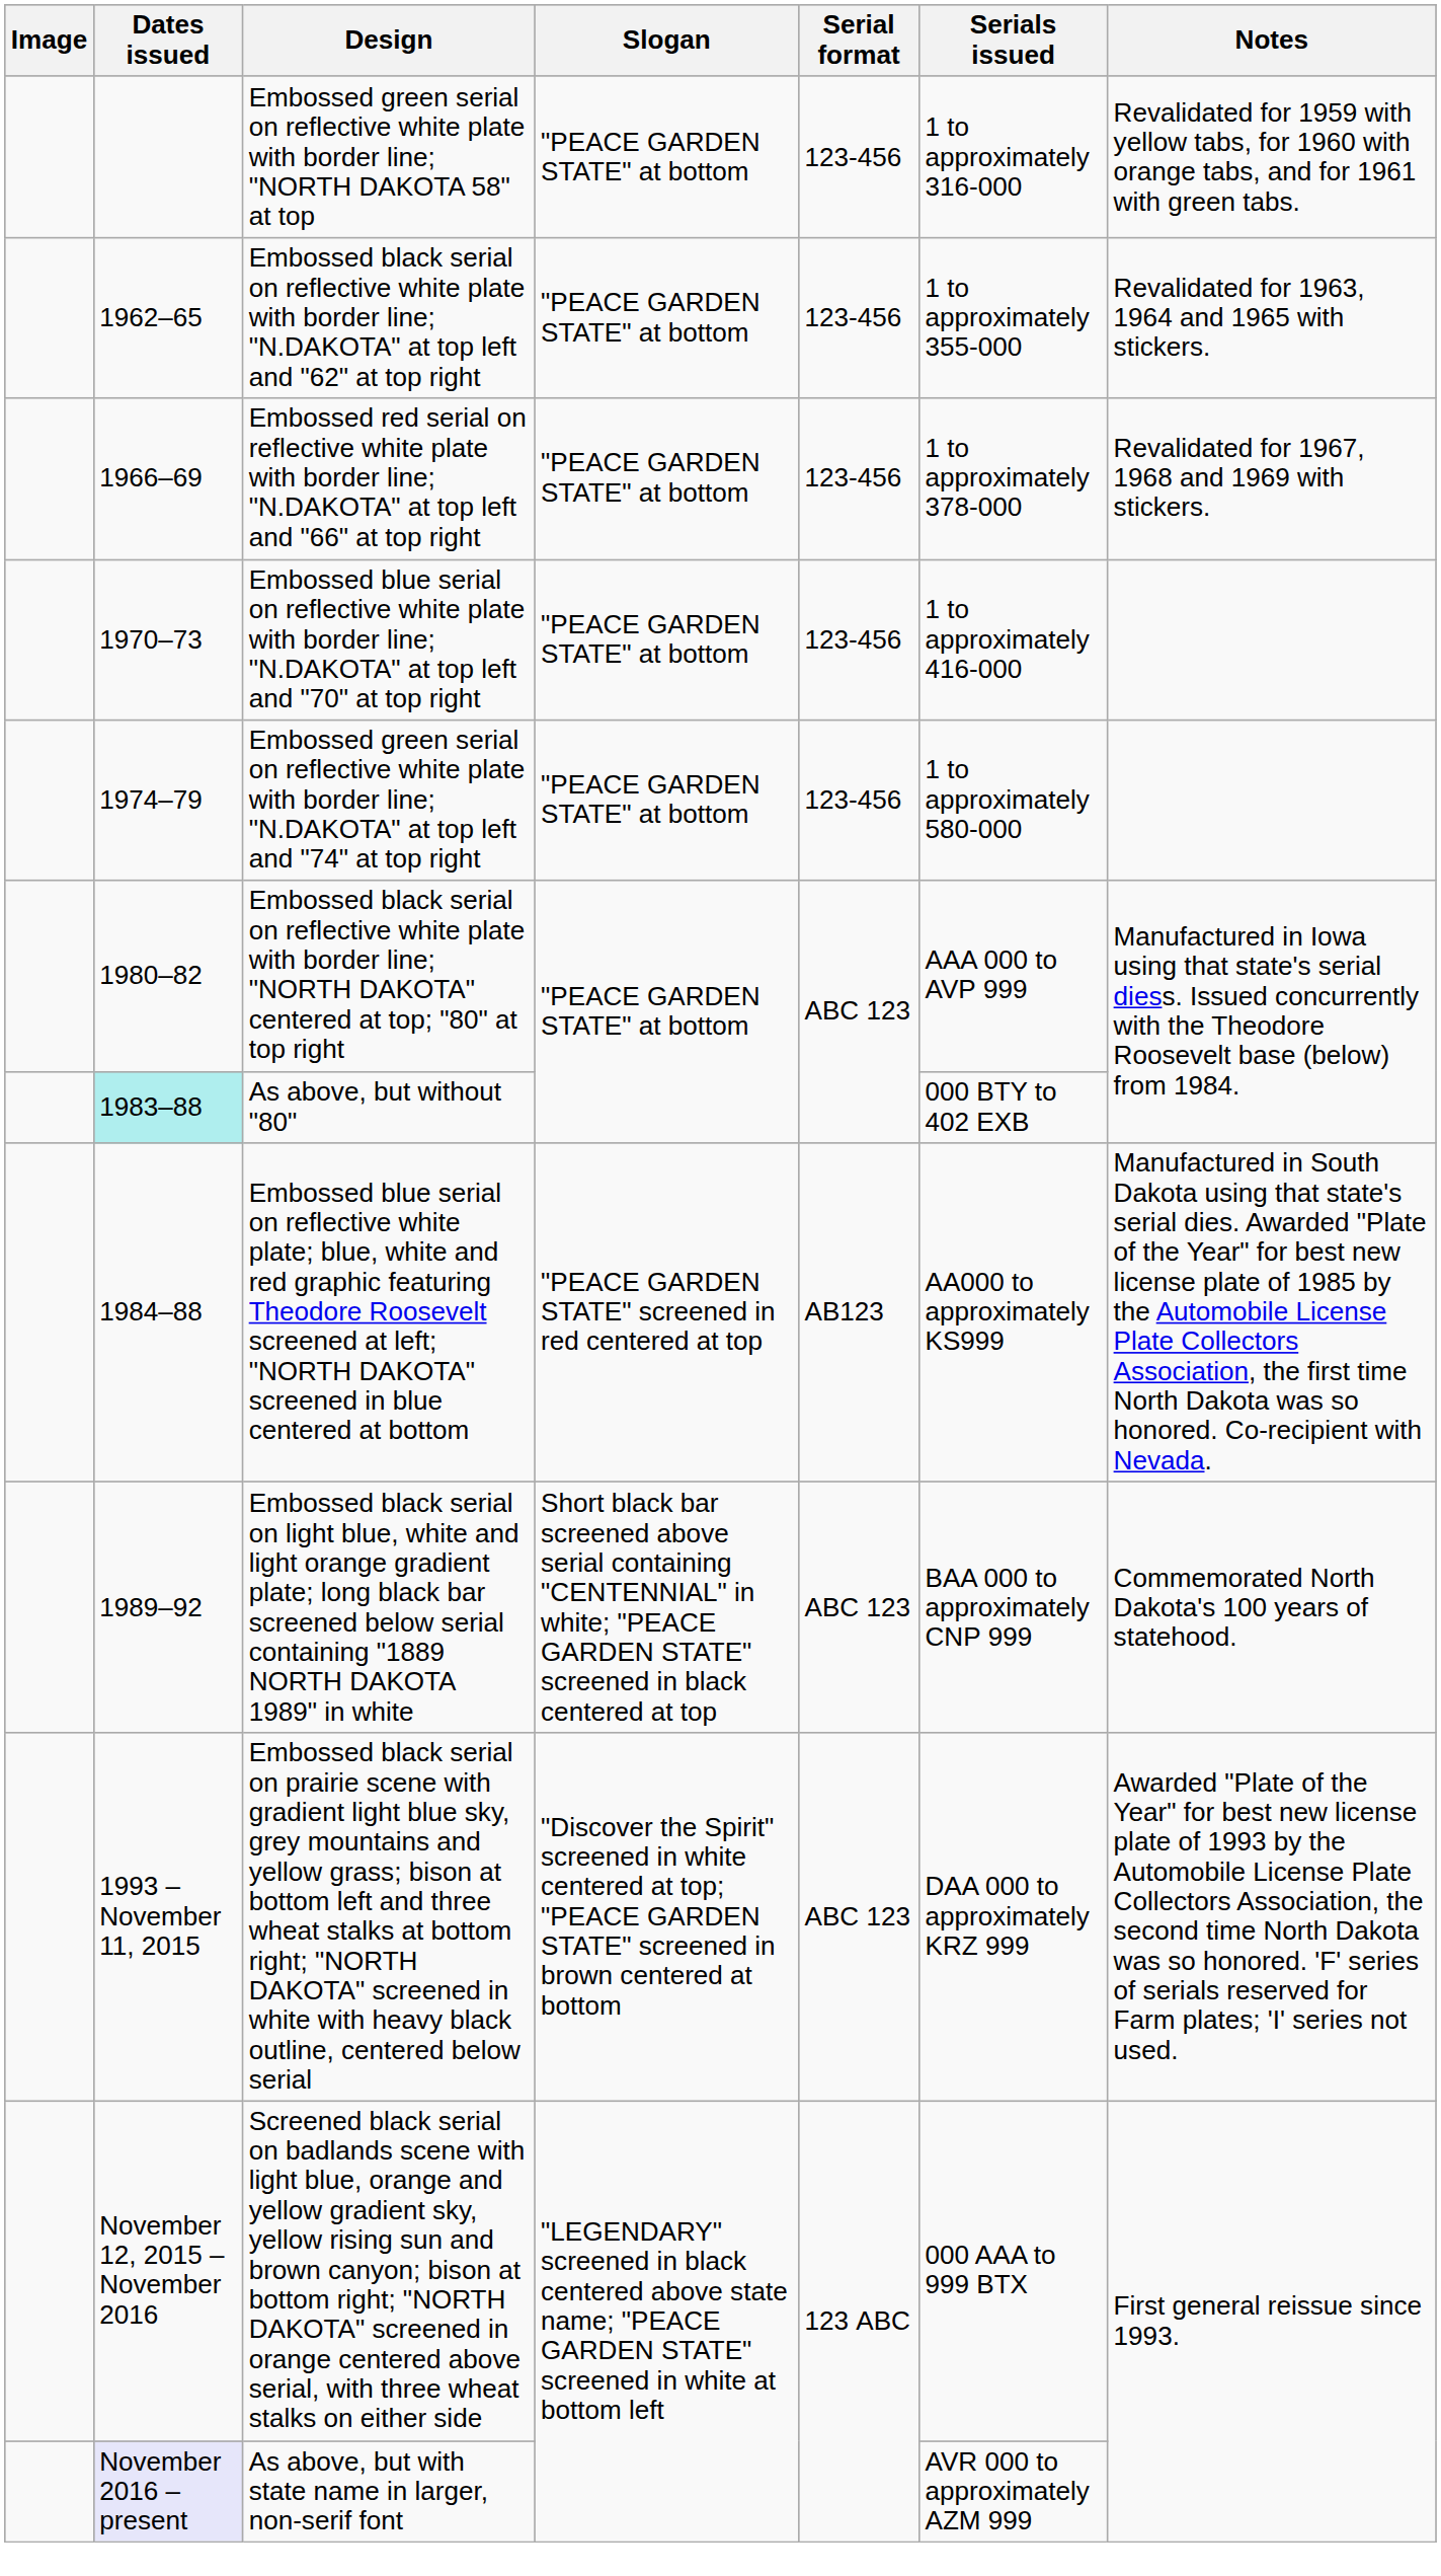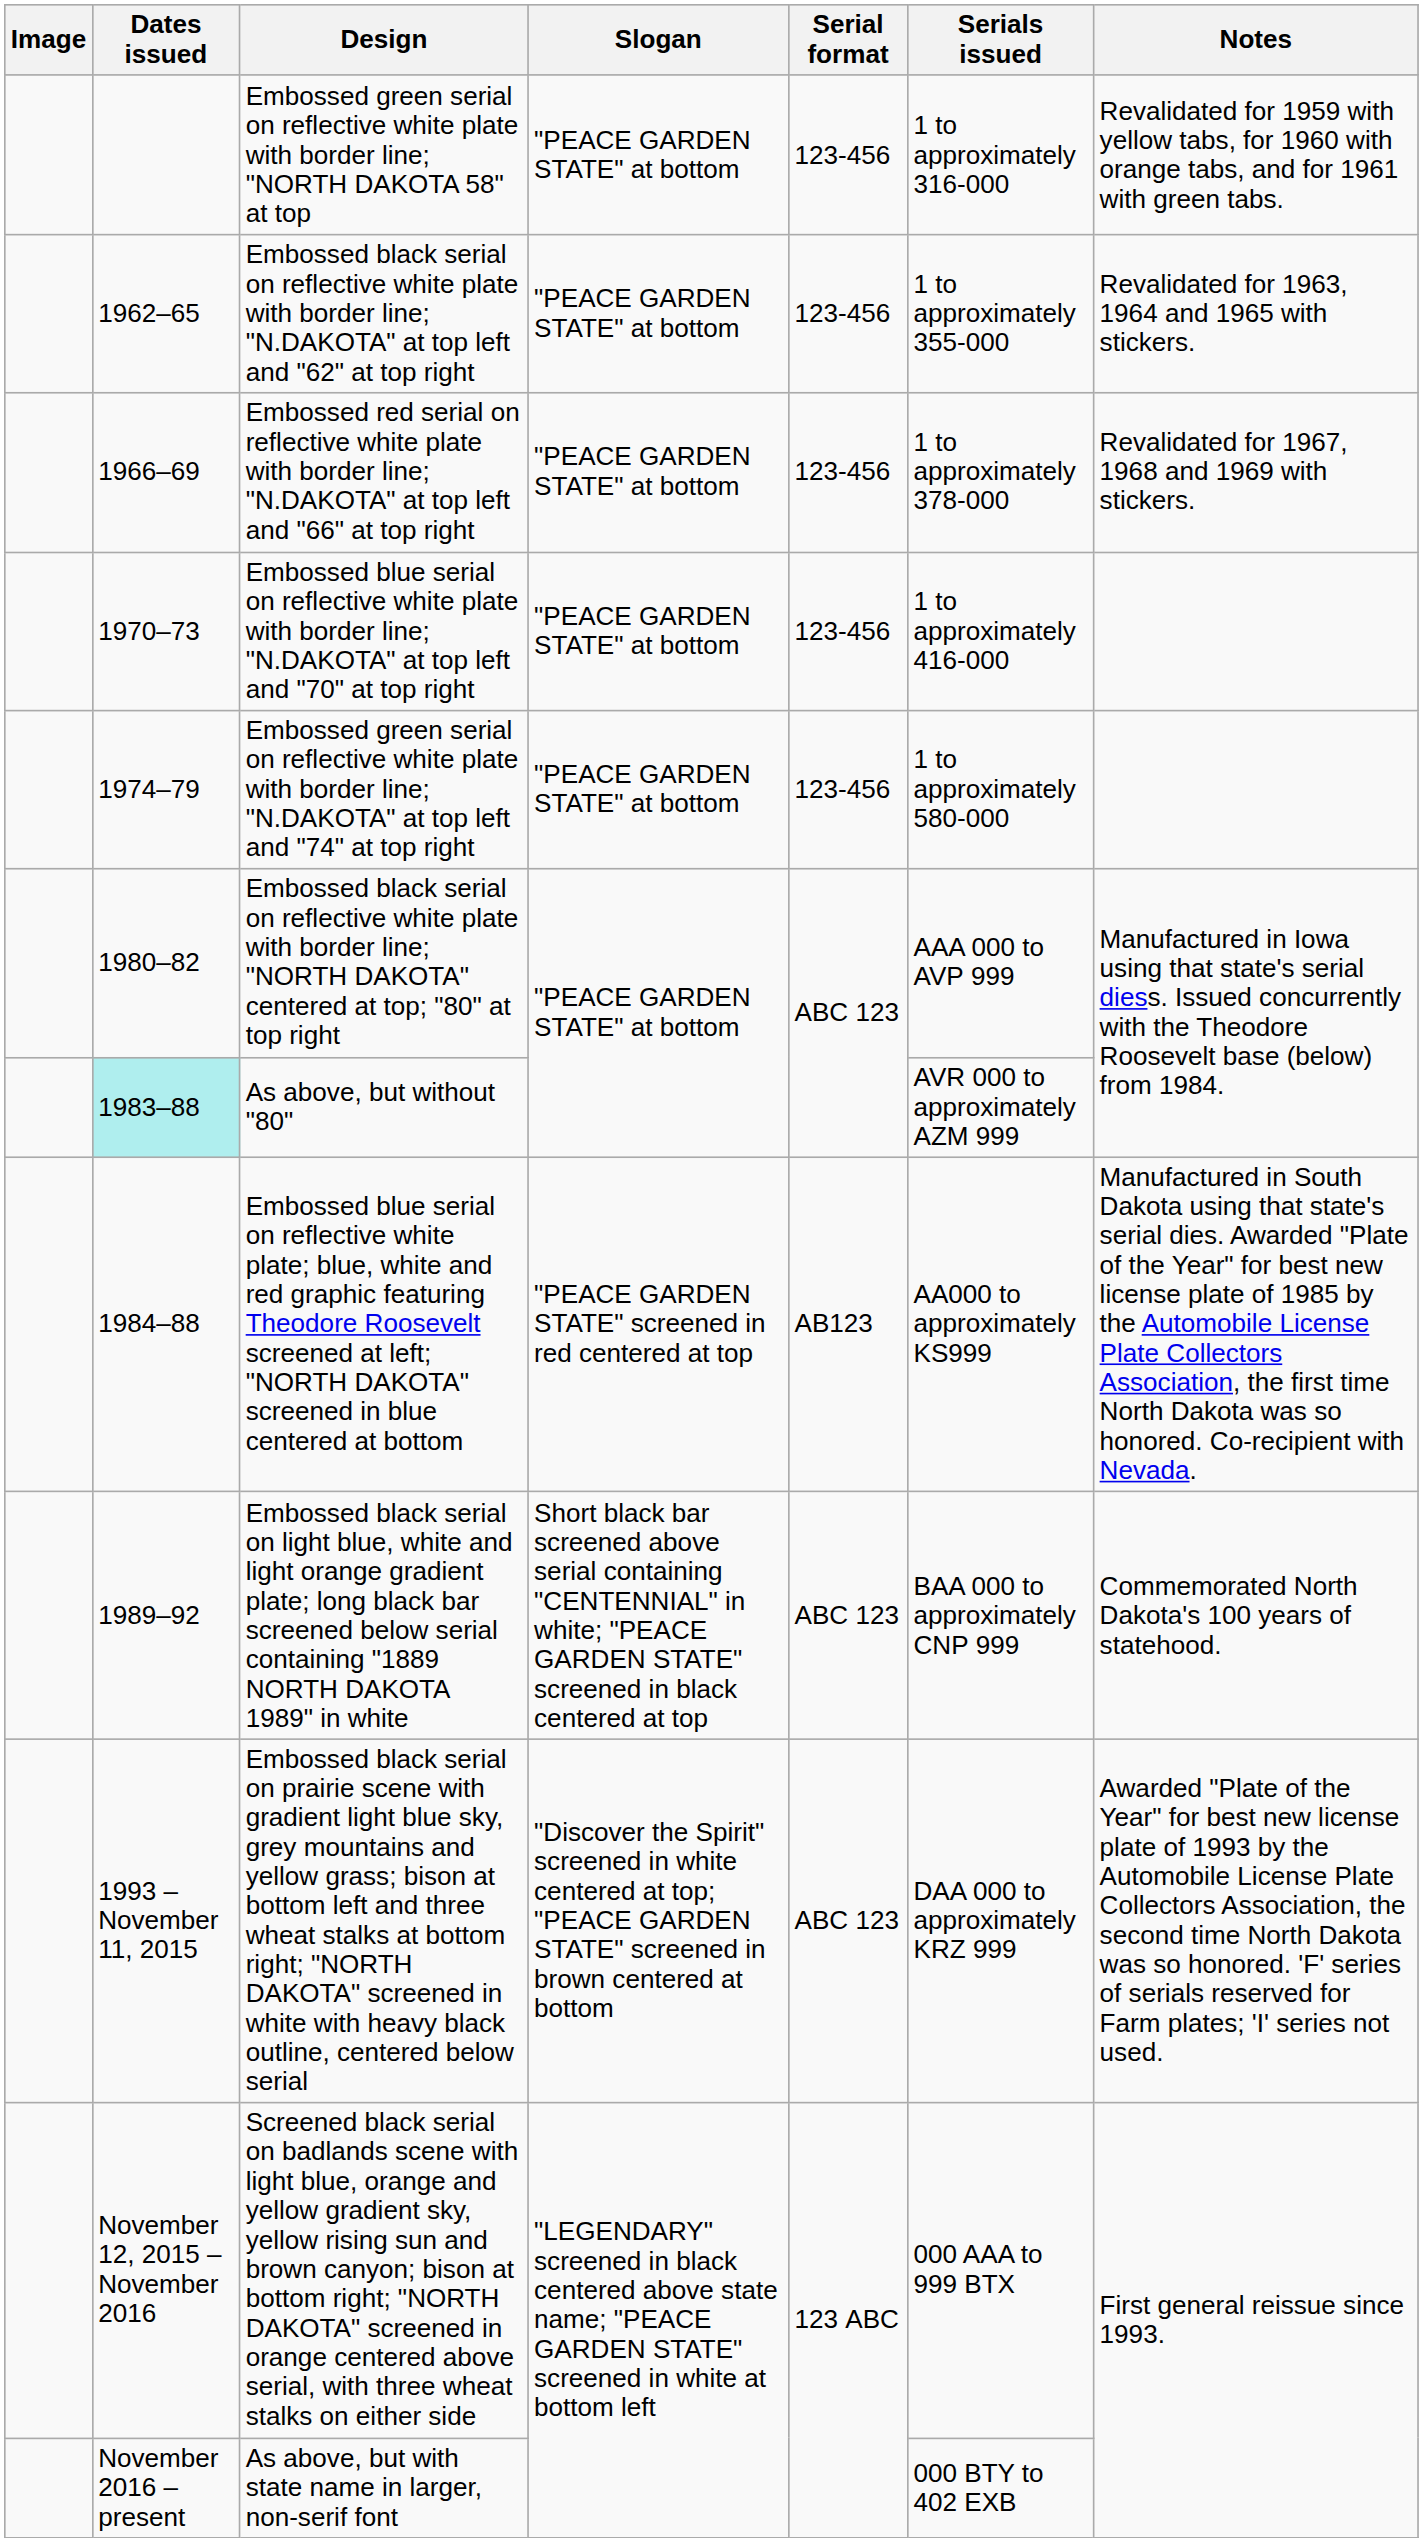As above, but without "80" | Serials issued: 000 BTY to 402 EXB -> AVR 000 to approximately AZM 999
As above, but with state name in larger, non-serif font | Dates issued: lavender background -> no background
As above, but with state name in larger, non-serif font | Serials issued: AVR 000 to approximately AZM 999 -> 000 BTY to 402 EXB
